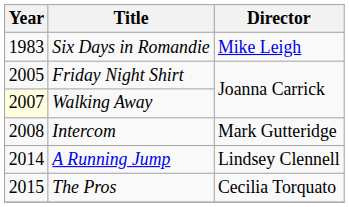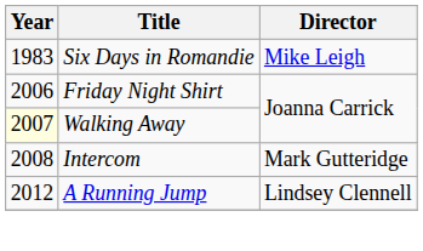Friday Night Shirt | Year: 2005 -> 2006
A Running Jump | Year: 2014 -> 2012
- row: 2015 | The Pros | Cecilia Torquato
